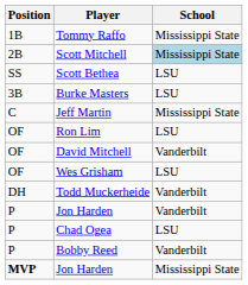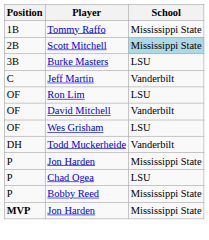- row: SS | Scott Bethea | LSU
Jeff Martin | School: Mississippi State -> Vanderbilt
P / Jon Harden | School: Vanderbilt -> Mississippi State
Bobby Reed | School: Vanderbilt -> Mississippi State
